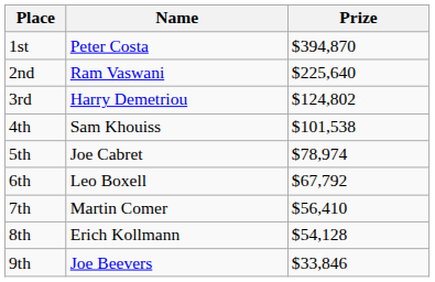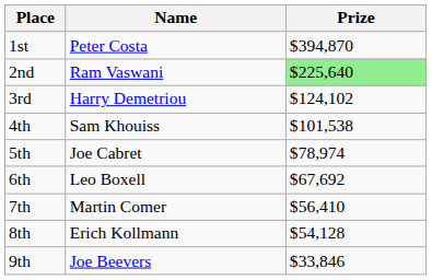2nd | Prize: no background -> lightgreen background
3rd | Prize: $124,802 -> $124,102
6th | Prize: $67,792 -> $67,692
